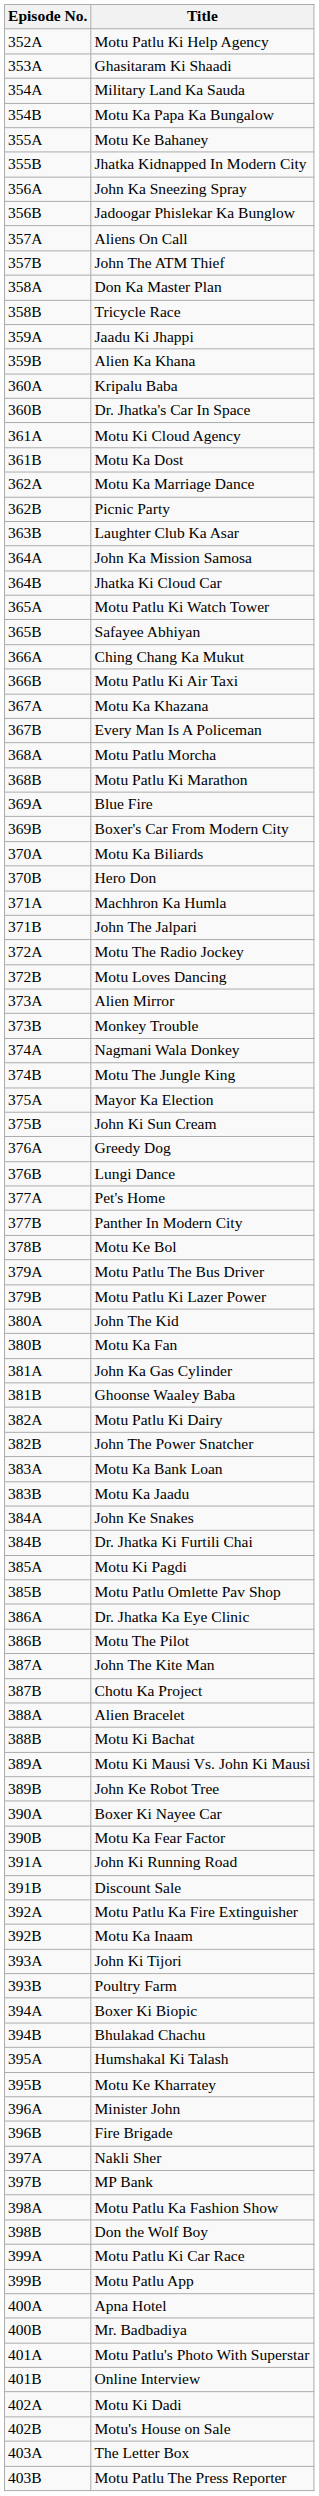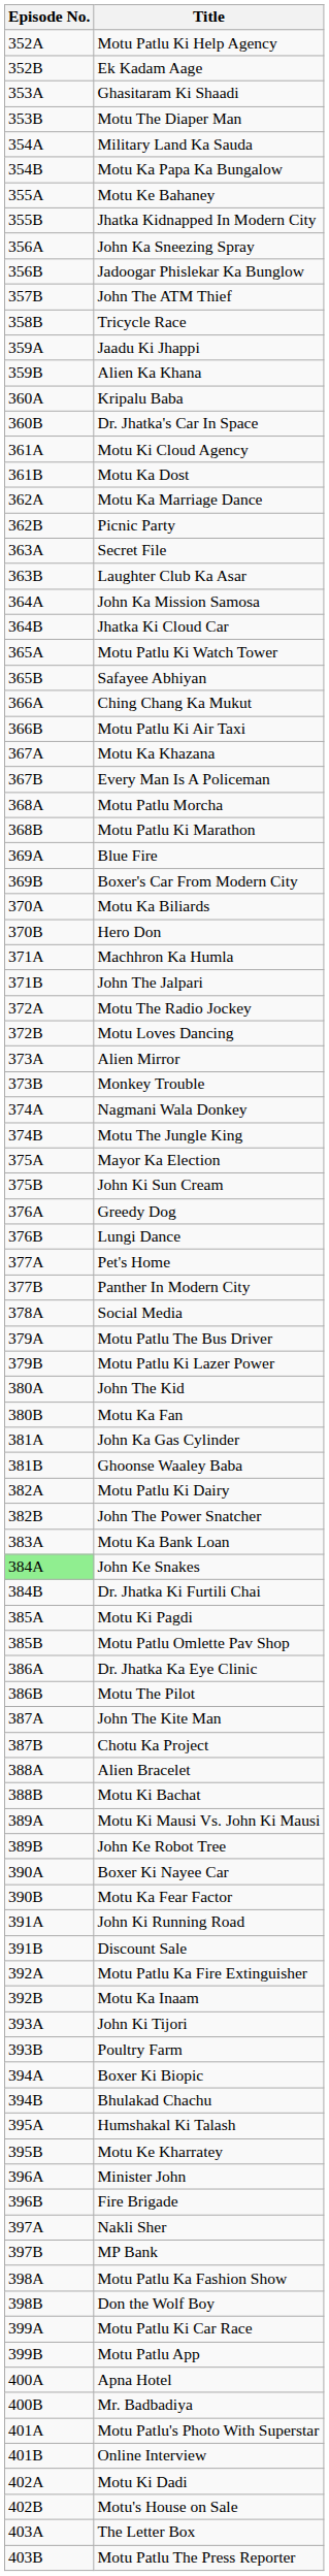+ row: 352B | Ek Kadam Aage
+ row: 353B | Motu The Diaper Man
- row: 357A | Aliens On Call
- row: 358A | Don Ka Master Plan
+ row: 363A | Secret File
+ row: 378A | Social Media
- row: 378B | Motu Ke Bol
- row: 383B | Motu Ka Jaadu
John Ke Snakes | Episode No.: no background -> lightgreen background
